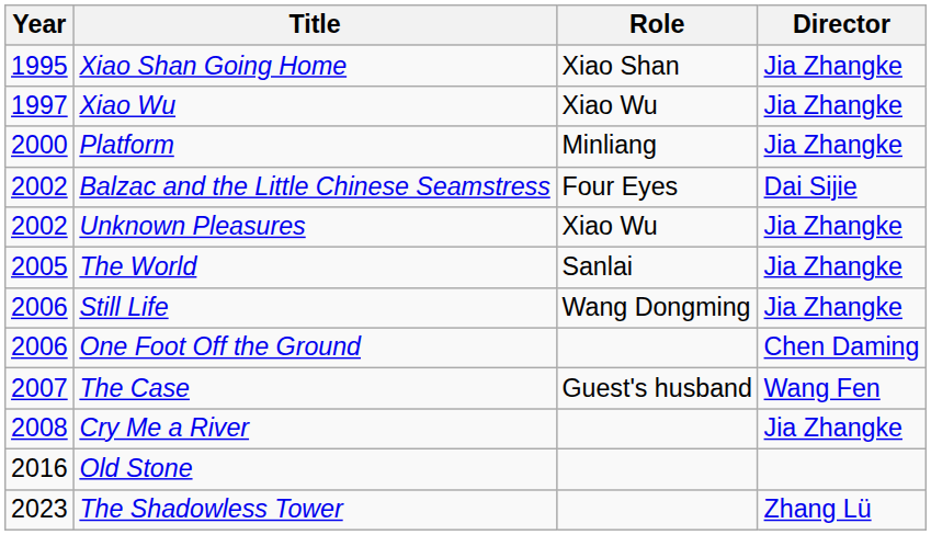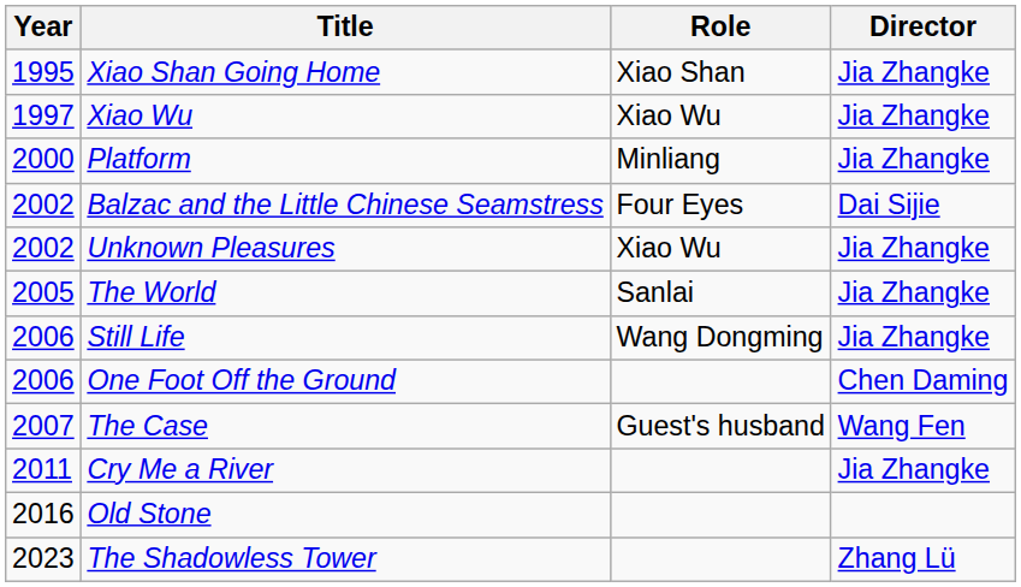Cry Me a River | Year: 2008 -> 2011
